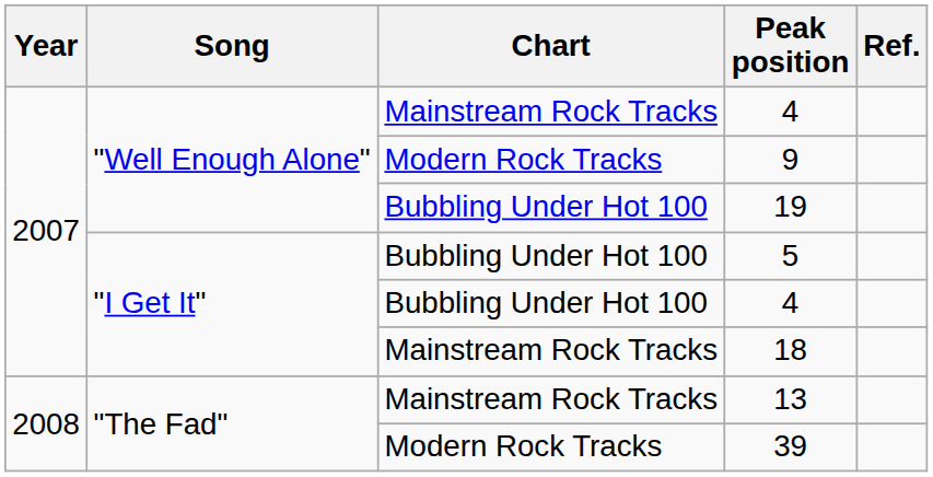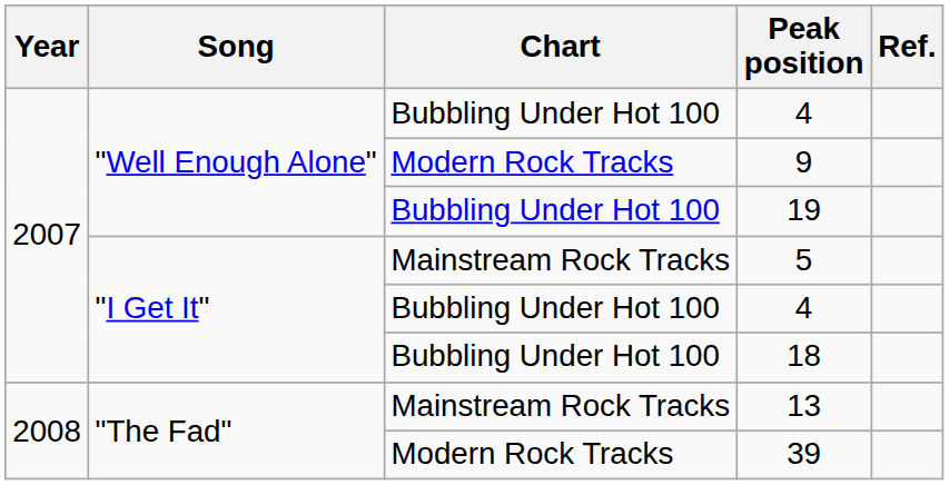"Well Enough Alone" / 4 | Chart: Mainstream Rock Tracks -> Bubbling Under Hot 100
5 | Chart: Bubbling Under Hot 100 -> Mainstream Rock Tracks
18 | Chart: Mainstream Rock Tracks -> Bubbling Under Hot 100
